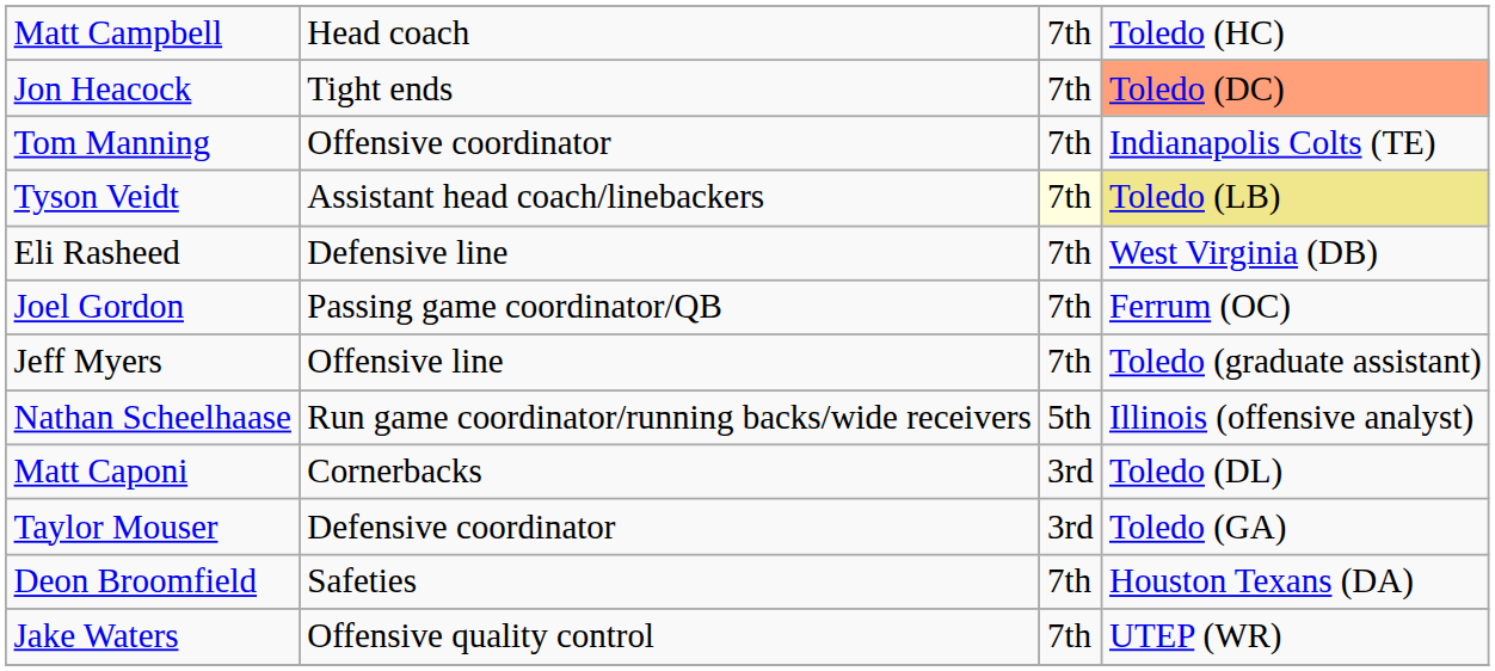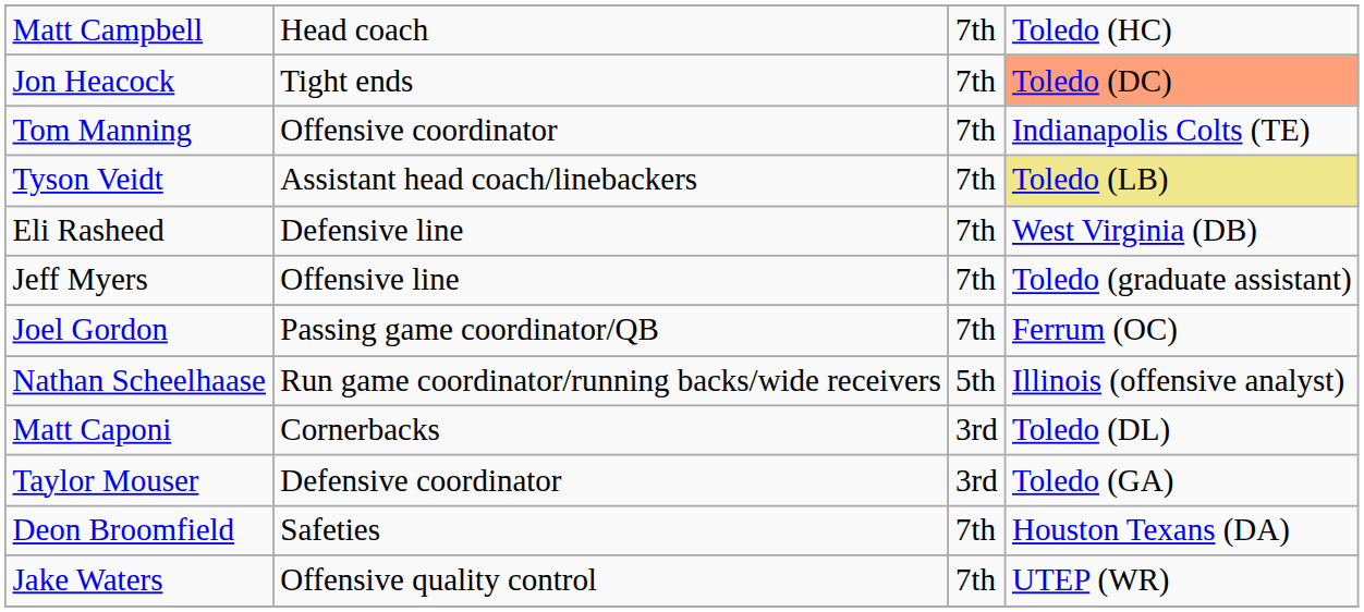Tyson Veidt | column 3: lightyellow background -> no background
rows swapped: Joel Gordon <-> Jeff Myers
